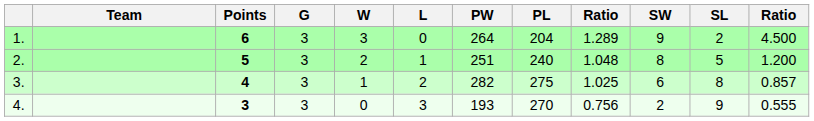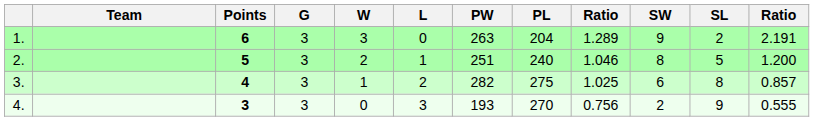1. | PW: 264 -> 263
1. | column 12: 4.500 -> 2.191
2. | column 9: 1.048 -> 1.046
